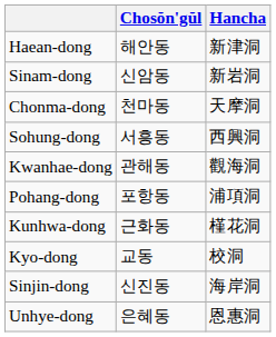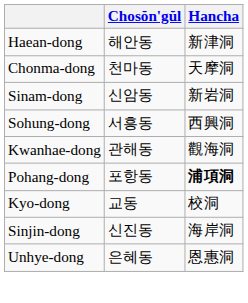rows swapped: Sinam-dong <-> Chonma-dong
Pohang-dong | Hancha: normal -> bold
- row: Kunhwa-dong | 근화동 | 槿花洞
